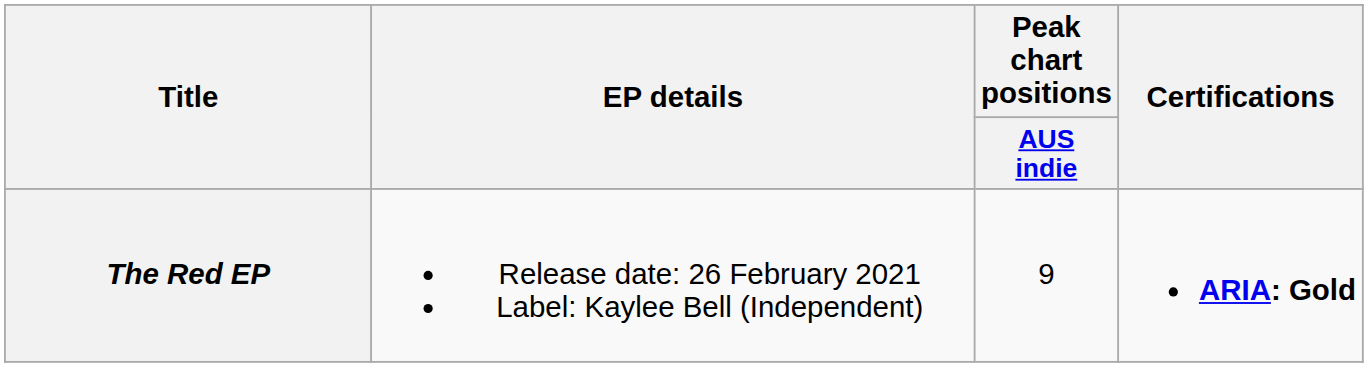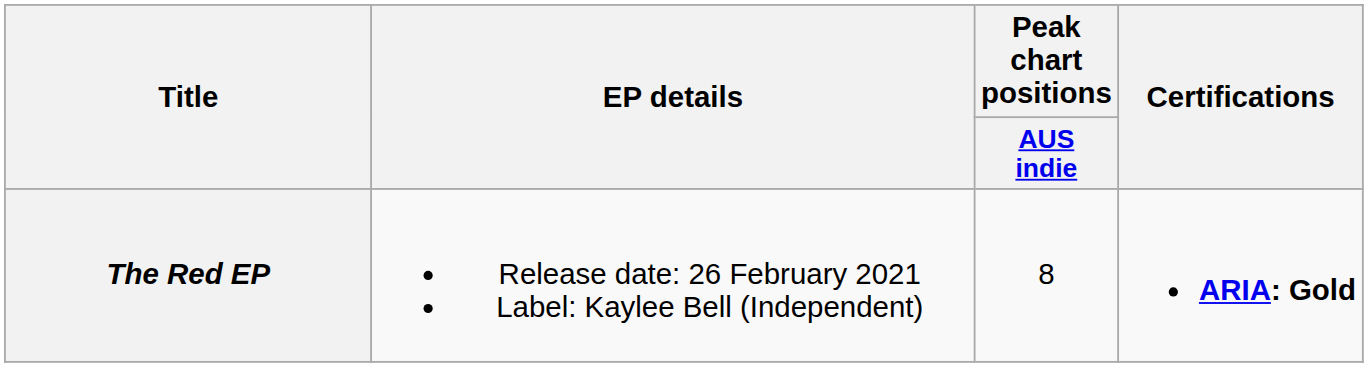The Red EP | Peak chart positions / AUS indie: 9 -> 8
